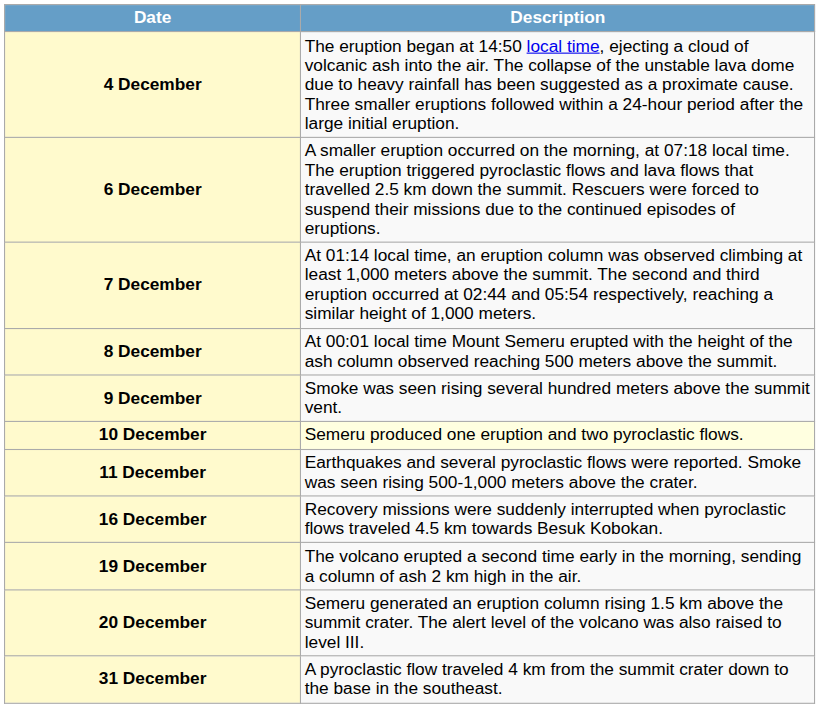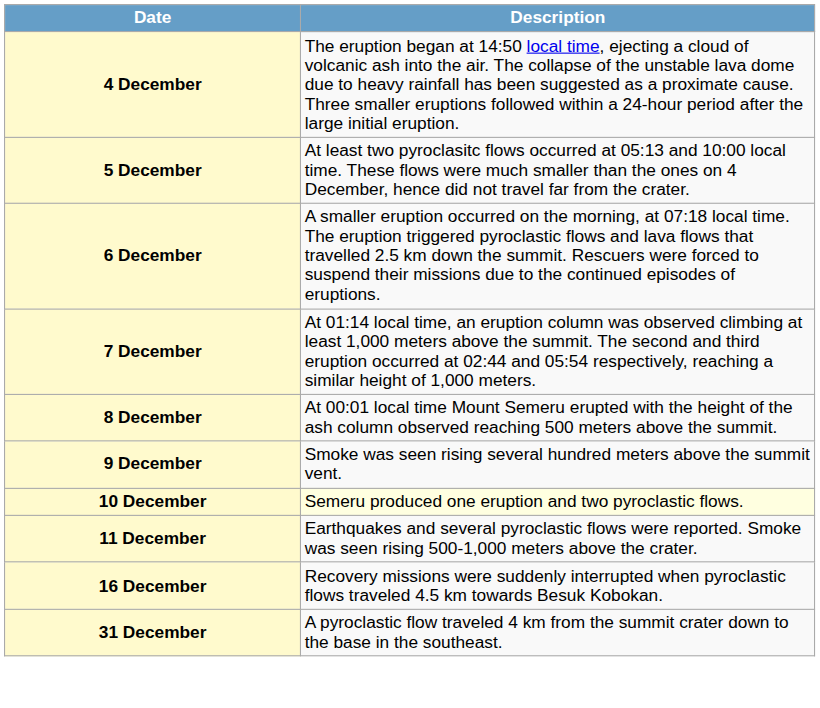+ row: 5 December | At least two pyroclasitc flows occurred at 05:13 and 10:00 local time. These flows were much smaller than the ones on 4 December, hence did not travel far from the crater.
- row: 19 December | The volcano erupted a second time early in the morning, sending a column of ash 2 km high in the air.
- row: 20 December | Semeru generated an eruption column rising 1.5 km above the summit crater. The alert level of the volcano was also raised to level III.
